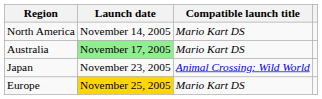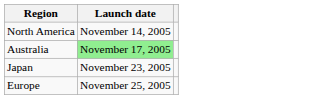- column: Compatible launch title | Mario Kart DS | Mario Kart DS | Animal Crossing: Wild World | Mario Kart DS
Europe | Launch date: gold background -> no background
